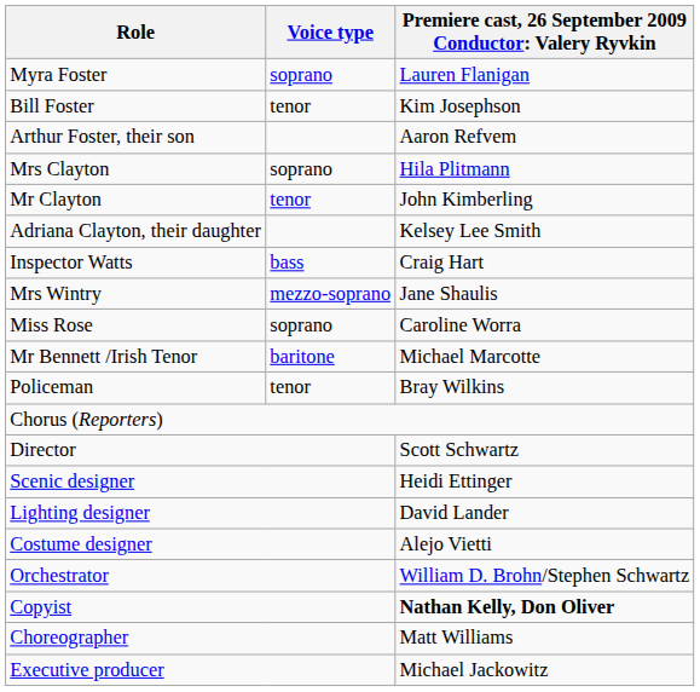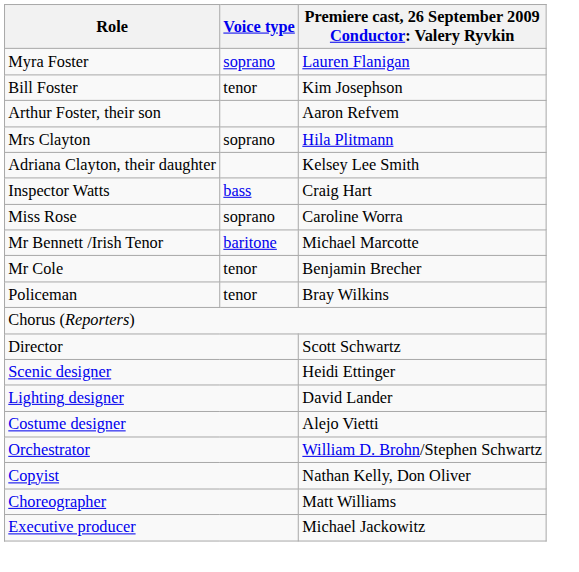- row: Mr Clayton | tenor | John Kimberling
- row: Mrs Wintry | mezzo-soprano | Jane Shaulis
+ row: Mr Cole | tenor | Benjamin Brecher
Copyist | column 3: bold -> normal
